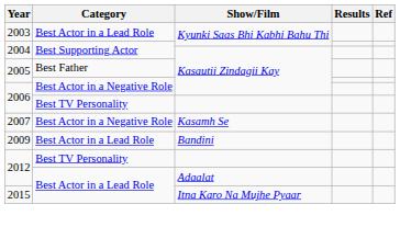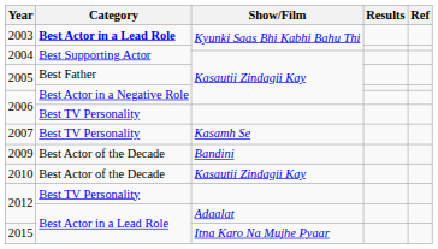2003 | Category: normal -> bold
2007 | Category: Best Actor in a Negative Role -> Best TV Personality
2009 | Category: Best Actor in a Lead Role -> Best Actor of the Decade
+ row: 2010 | Best Actor of the Decade | Kasautii Zindagii Kay
